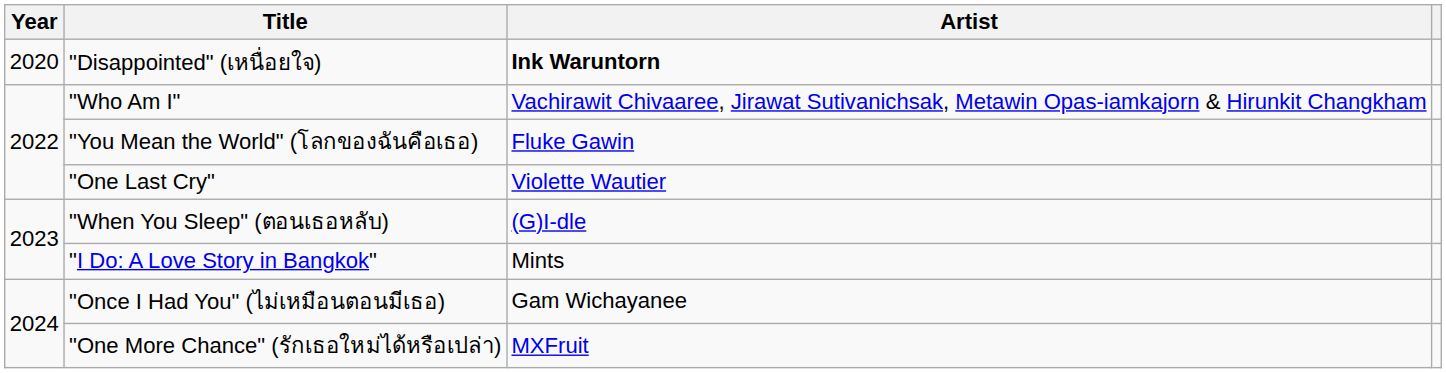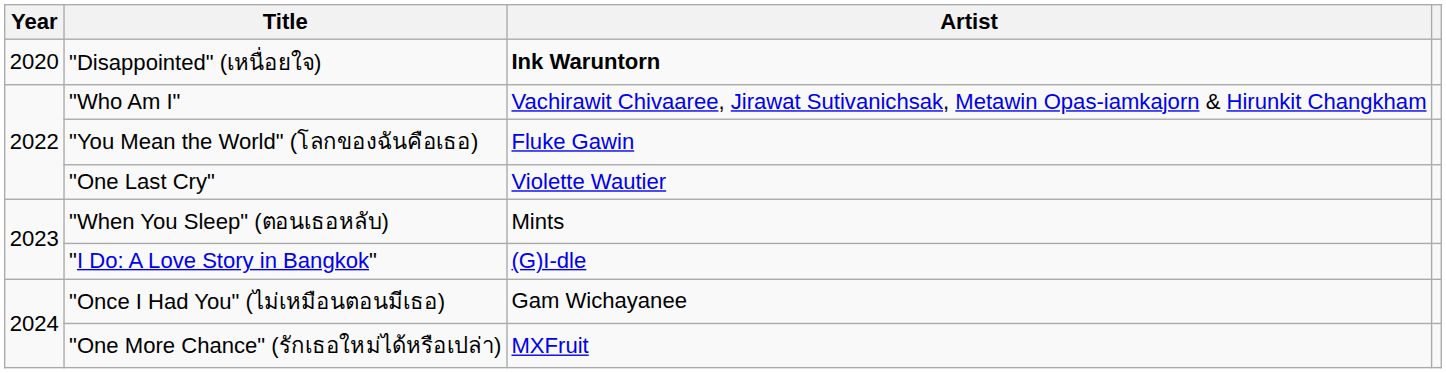"When You Sleep" (ตอนเธอหลับ) | Artist: (G)I-dle -> Mints
"I Do: A Love Story in Bangkok" | Artist: Mints -> (G)I-dle
